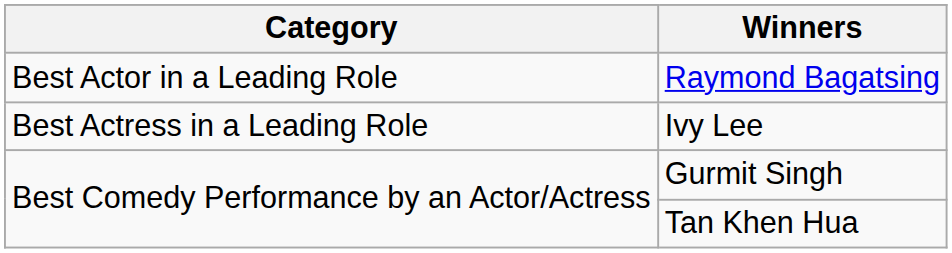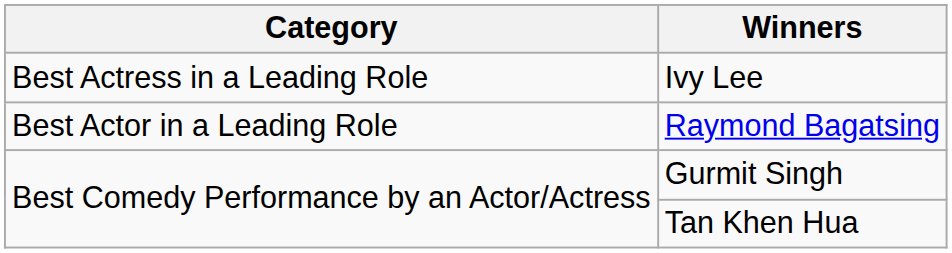rows swapped: Raymond Bagatsing <-> Ivy Lee
